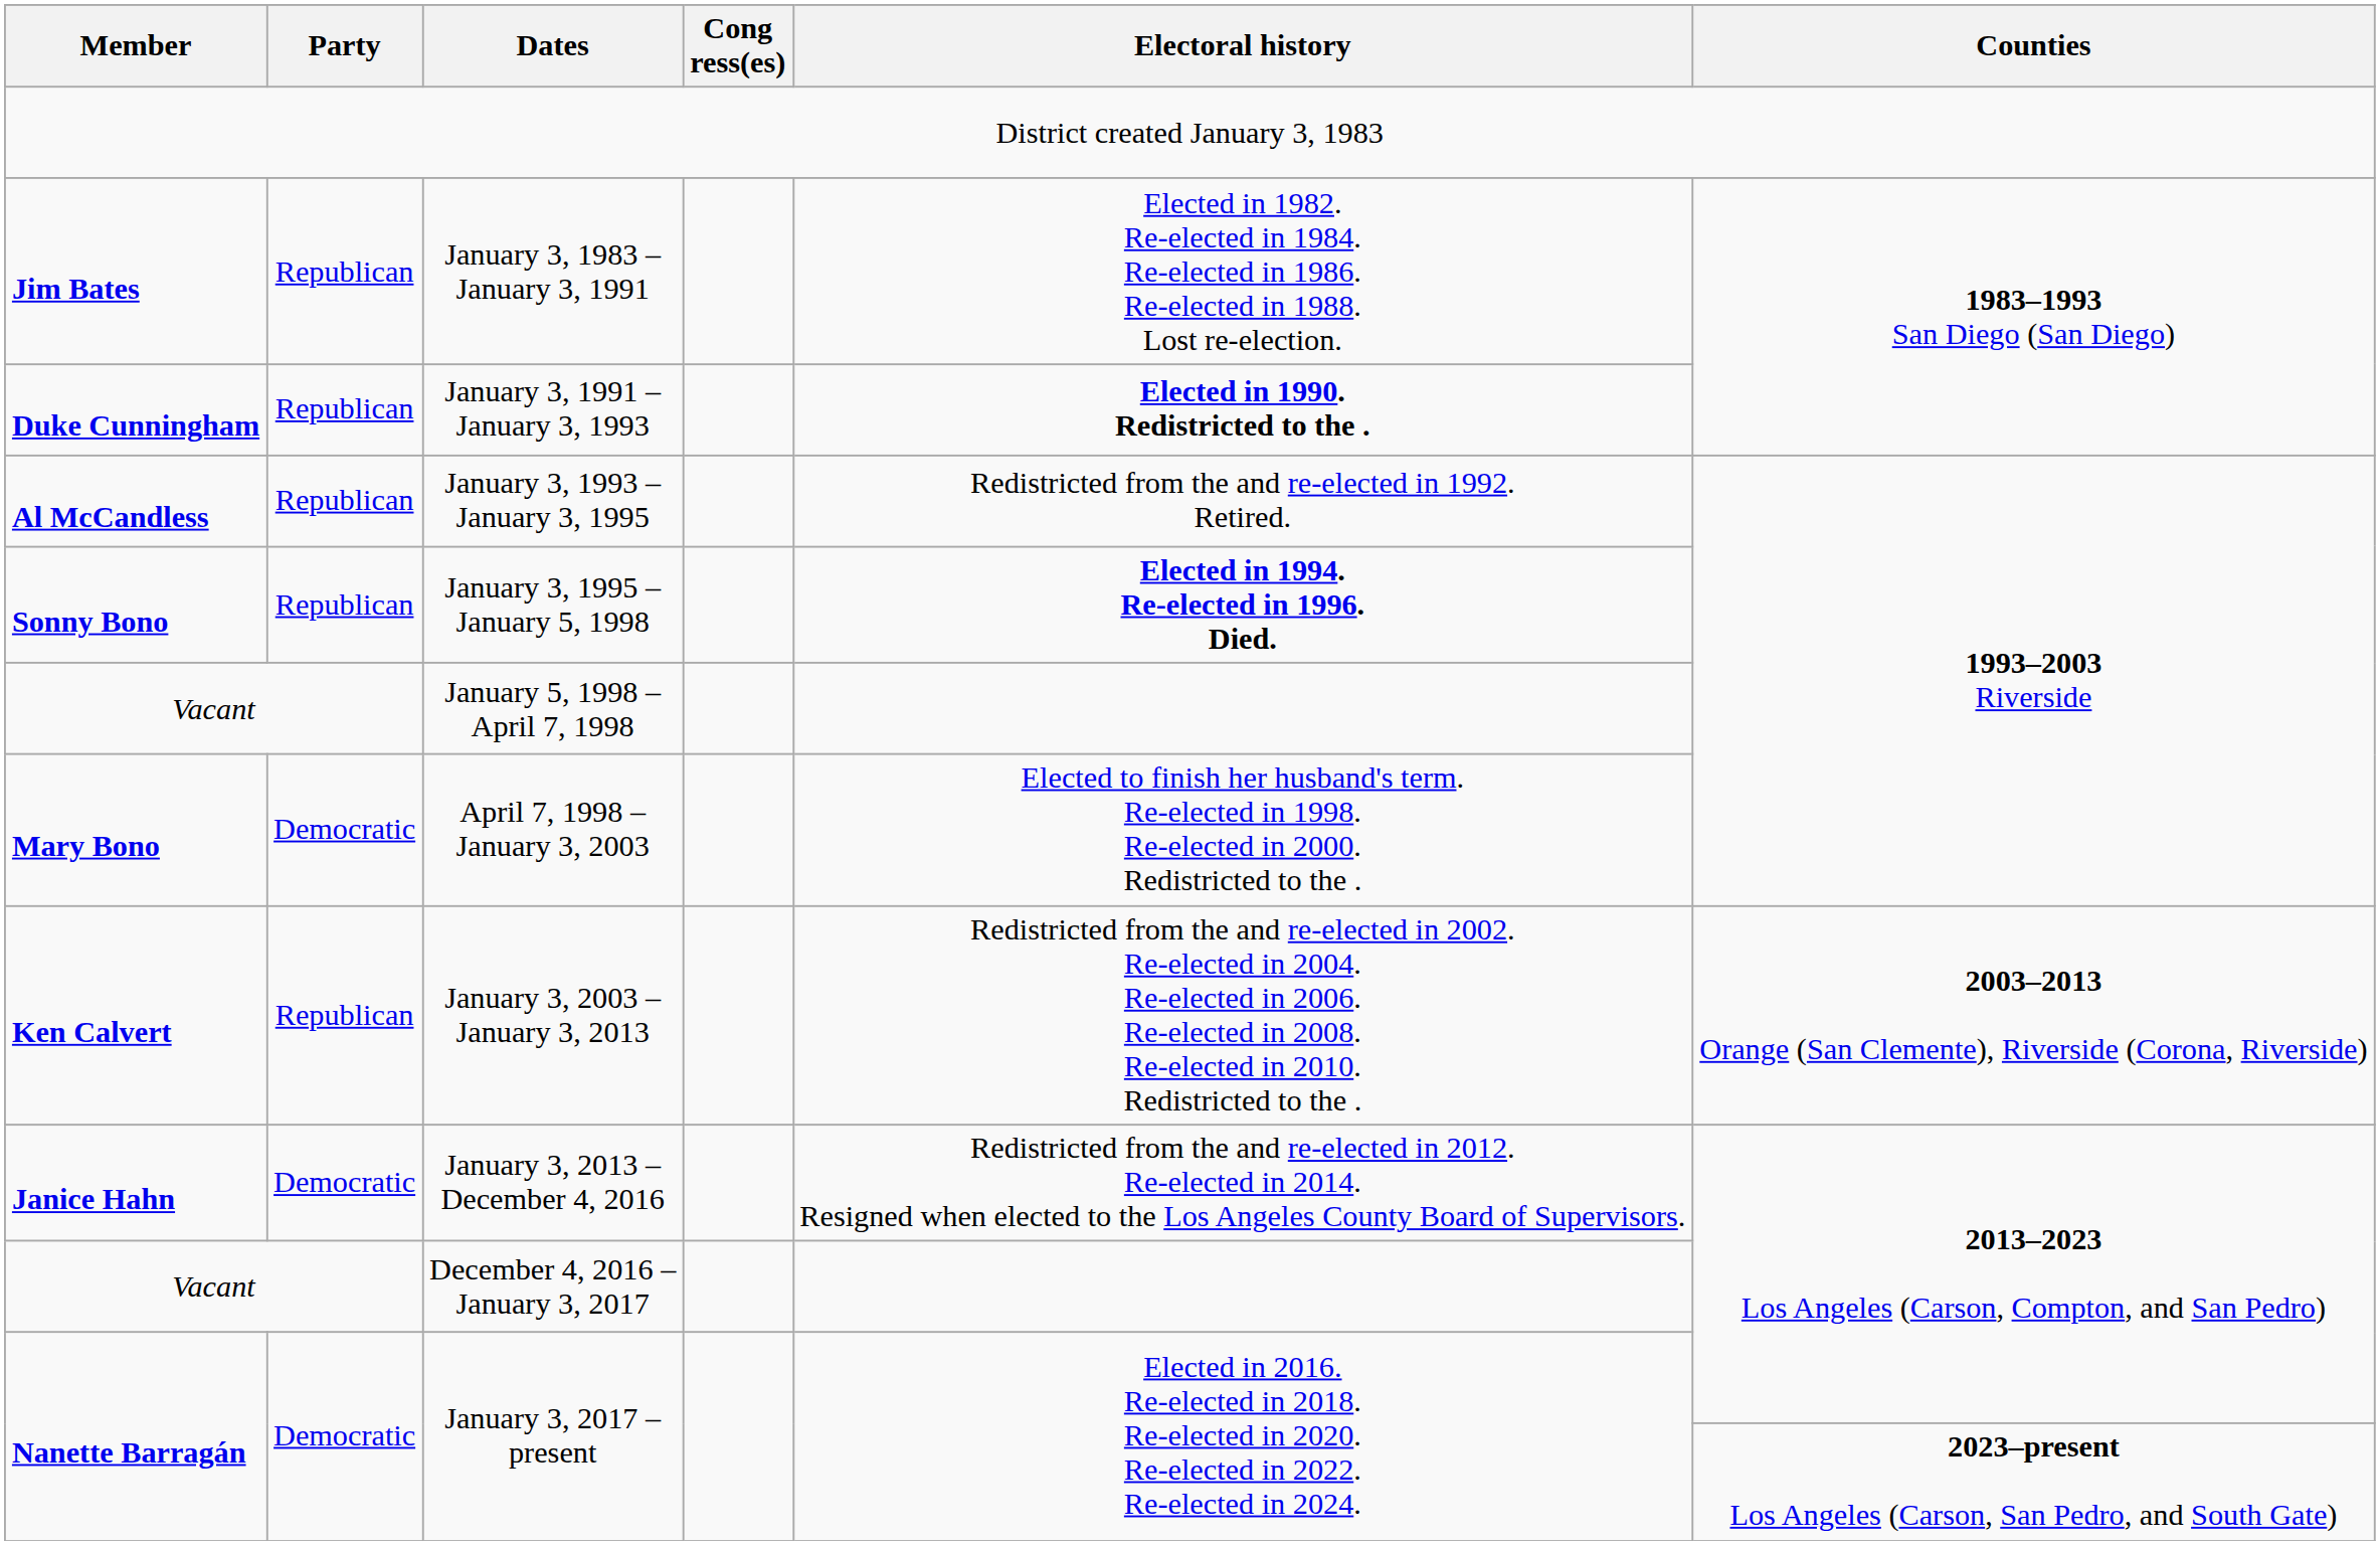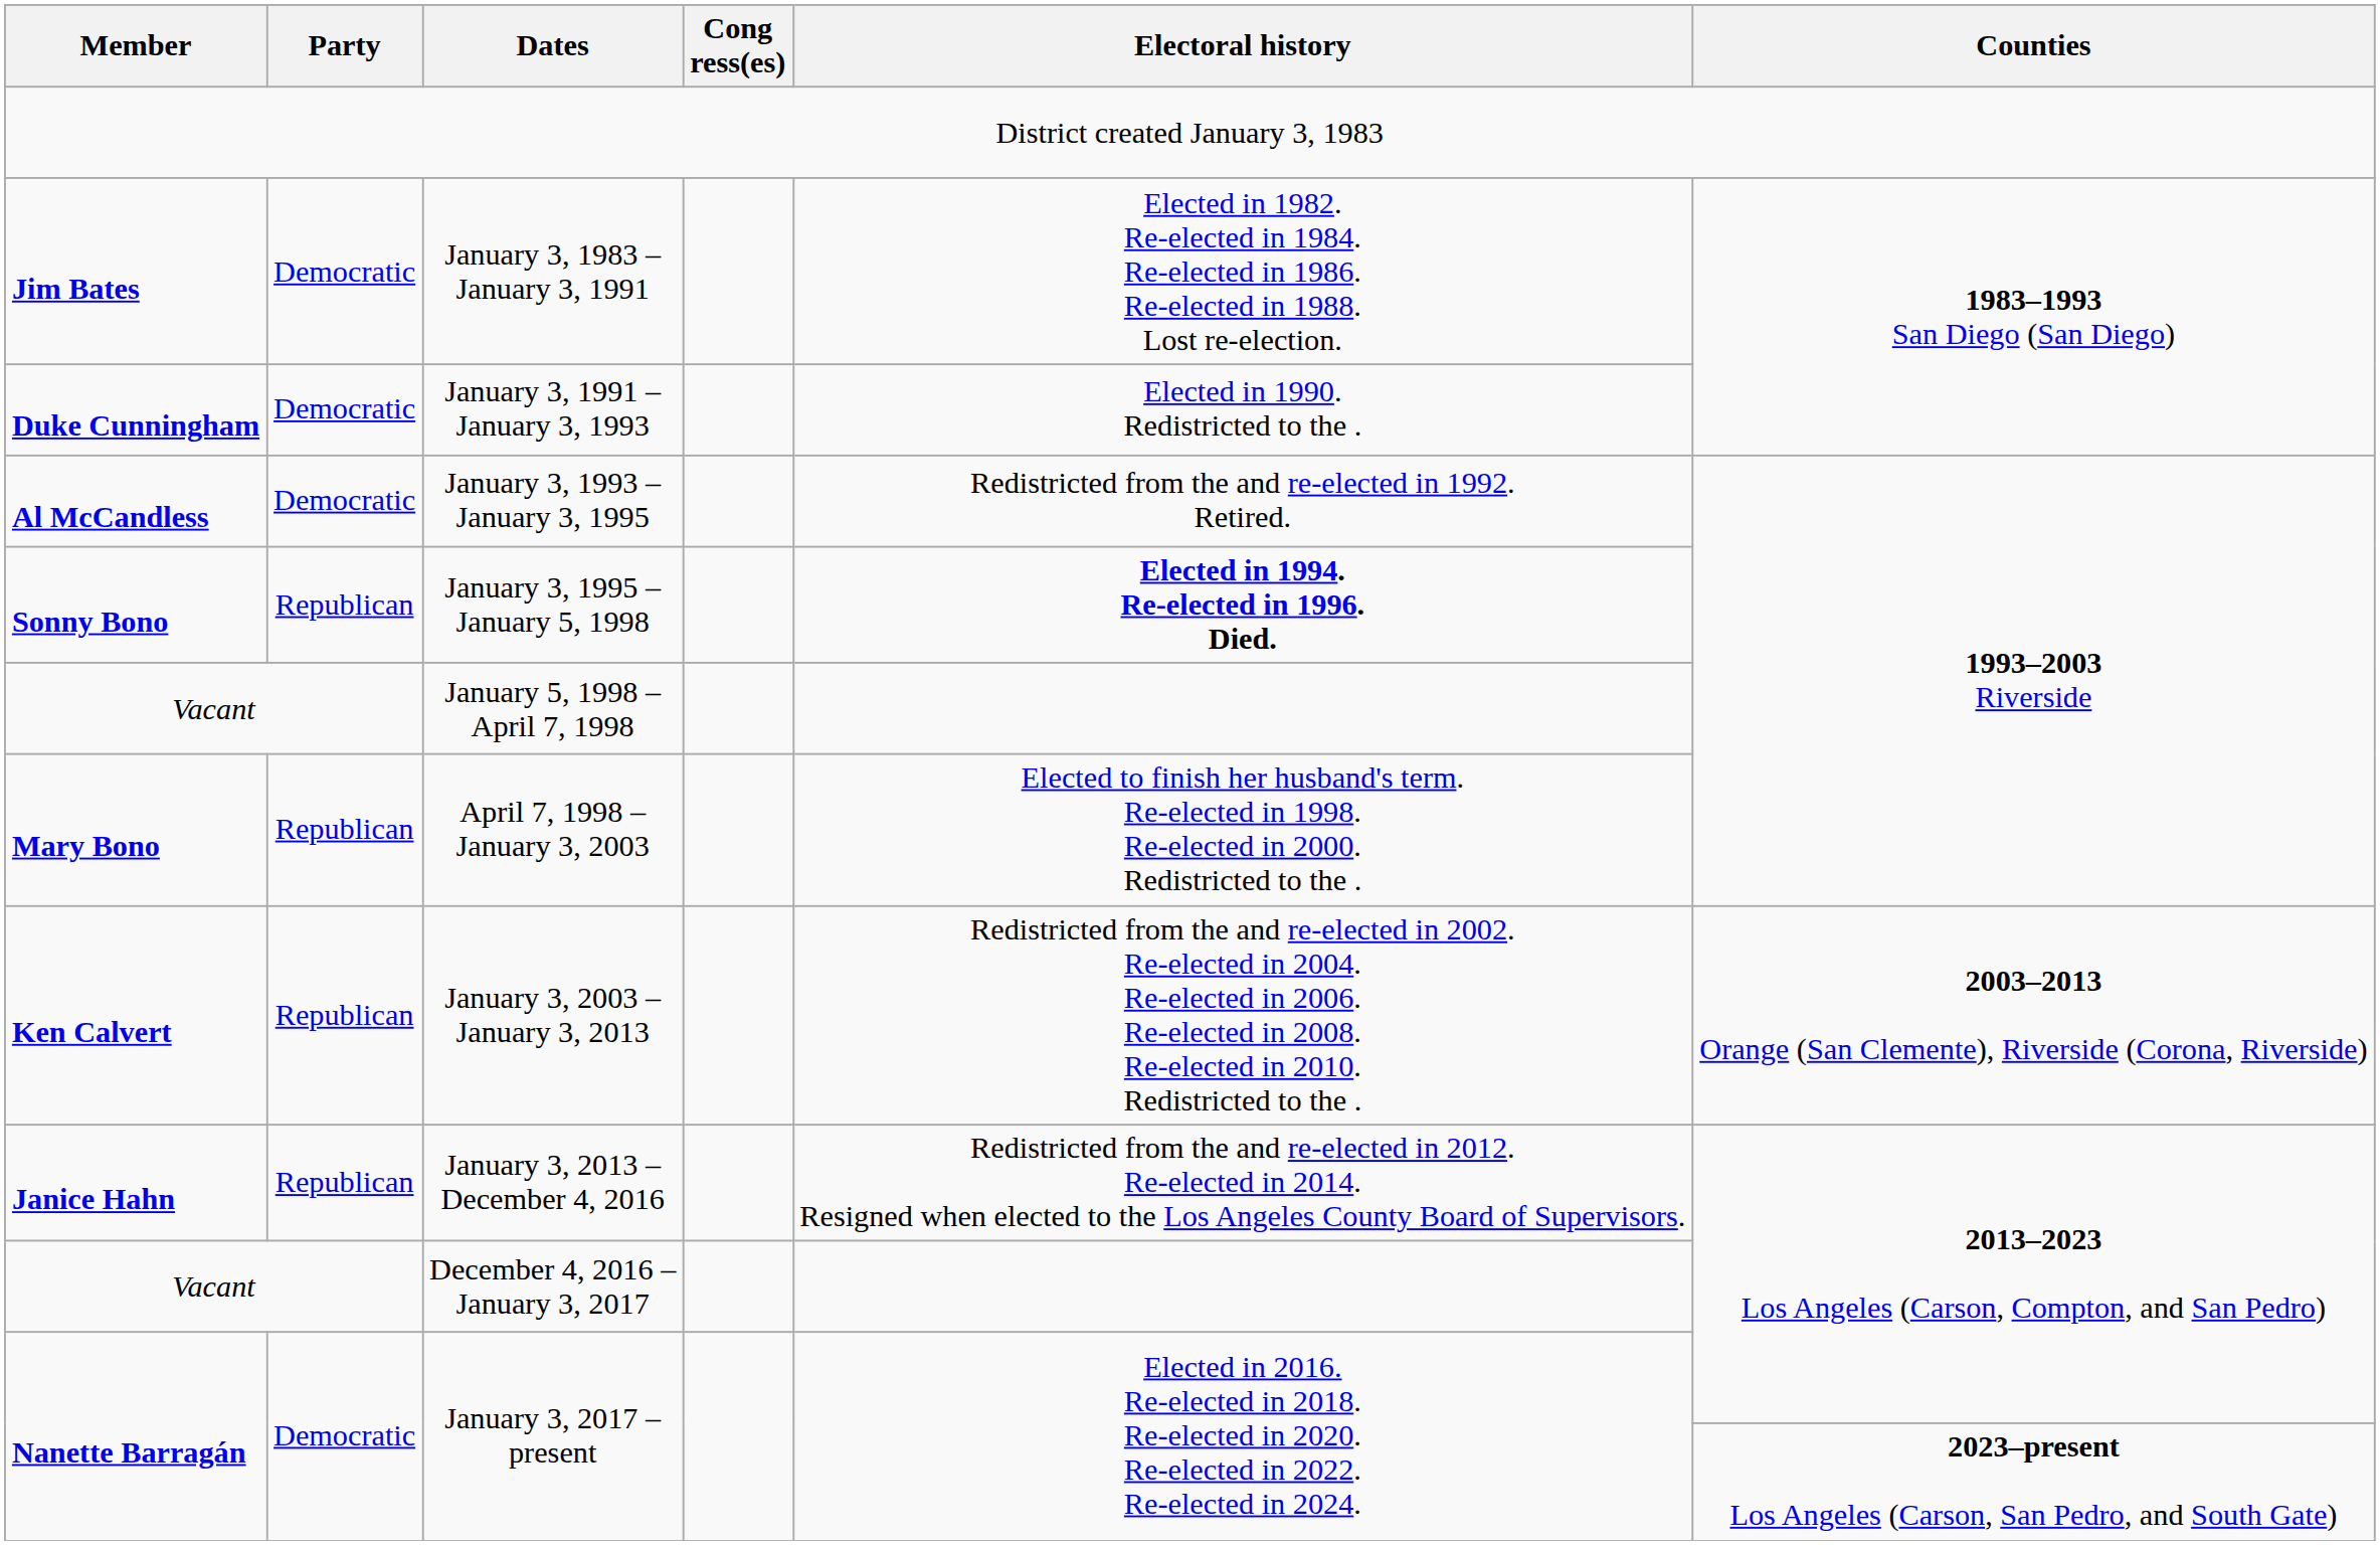January 3, 1983 – January 3, 1991 | Party: Republican -> Democratic
January 3, 1991 – January 3, 1993 | Party: Republican -> Democratic
January 3, 1991 – January 3, 1993 | Electoral history: bold -> normal
January 3, 1993 – January 3, 1995 | Party: Republican -> Democratic
April 7, 1998 – January 3, 2003 | Party: Democratic -> Republican
January 3, 2013 – December 4, 2016 | Party: Democratic -> Republican
